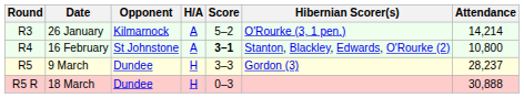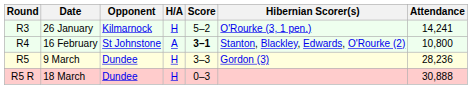26 January | H/A: A -> H
26 January | Attendance: 14,214 -> 14,241
9 March | Attendance: 28,237 -> 28,236
